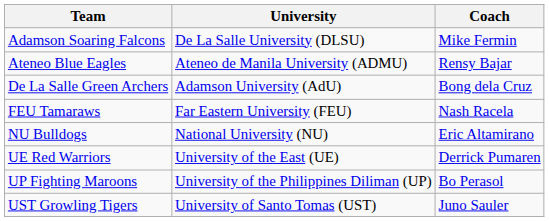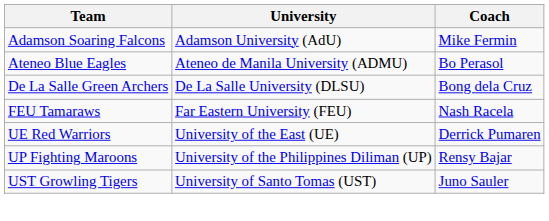Adamson Soaring Falcons | University: De La Salle University (DLSU) -> Adamson University (AdU)
Ateneo Blue Eagles | Coach: Rensy Bajar -> Bo Perasol
De La Salle Green Archers | University: Adamson University (AdU) -> De La Salle University (DLSU)
- row: NU Bulldogs | National University (NU) | Eric Altamirano
UP Fighting Maroons | Coach: Bo Perasol -> Rensy Bajar
